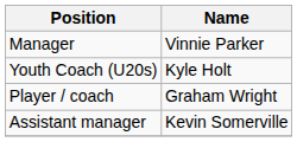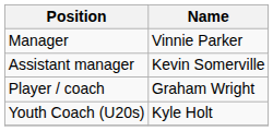rows swapped: Assistant manager <-> Youth Coach (U20s)
